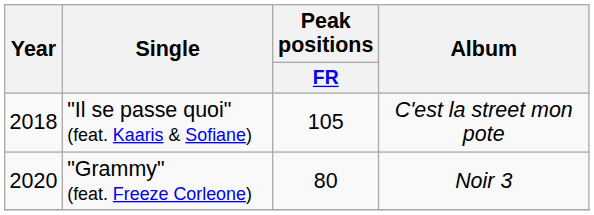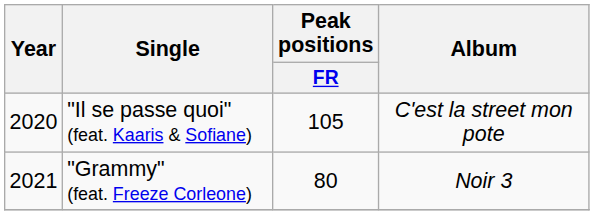"Il se passe quoi" (feat. Kaaris & Sofiane) | Year: 2018 -> 2020
"Grammy" (feat. Freeze Corleone) | Year: 2020 -> 2021
